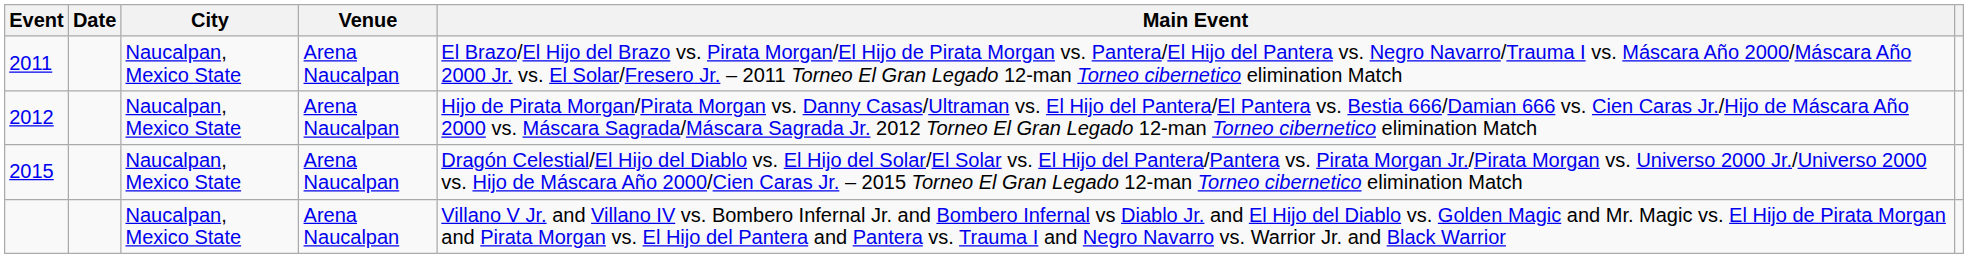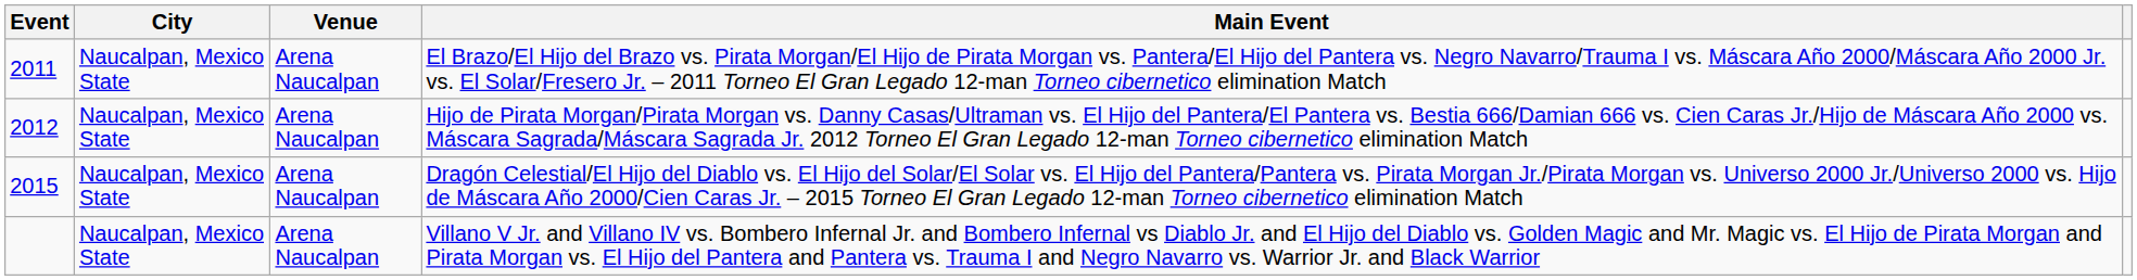- column: Date
